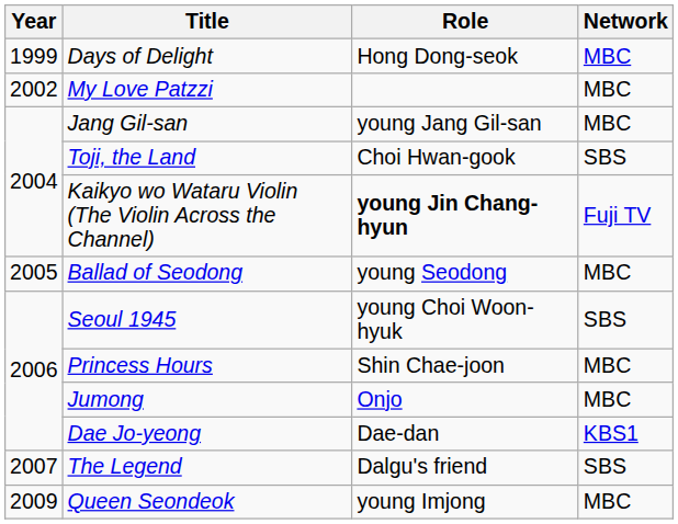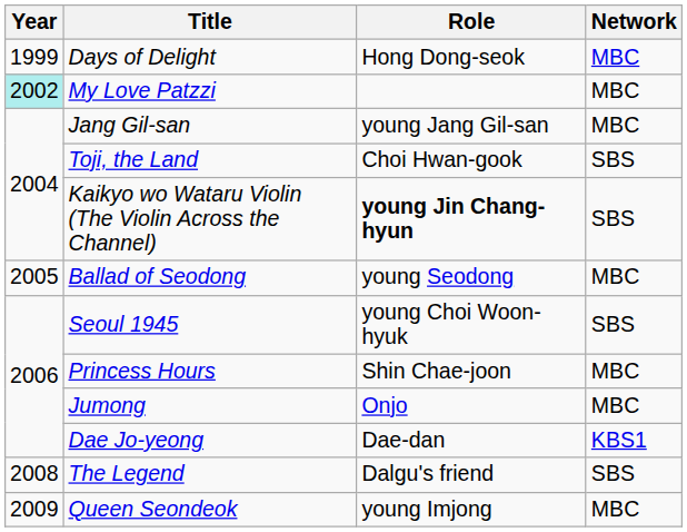My Love Patzzi | Year: no background -> paleturquoise background
Kaikyo wo Wataru Violin (The Violin Across the Channel) | Network: Fuji TV -> SBS
The Legend | Year: 2007 -> 2008
